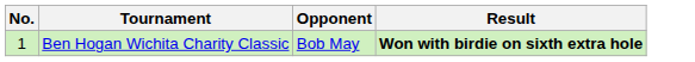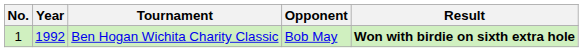+ column: Year | 1992
